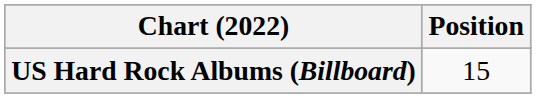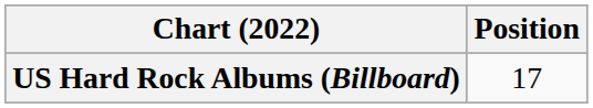US Hard Rock Albums (Billboard) | Position: 15 -> 17
